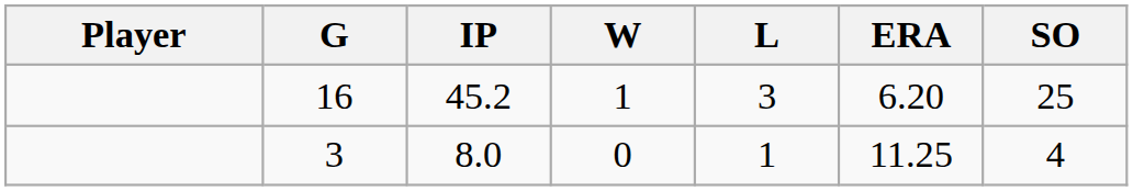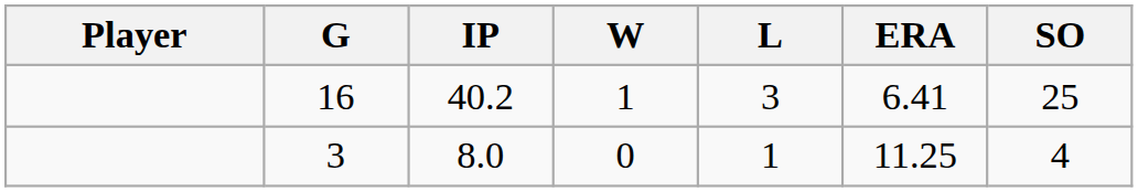16 | IP: 45.2 -> 40.2
16 | ERA: 6.20 -> 6.41
